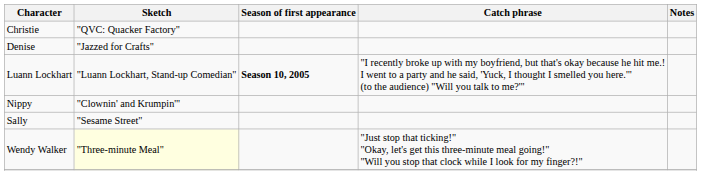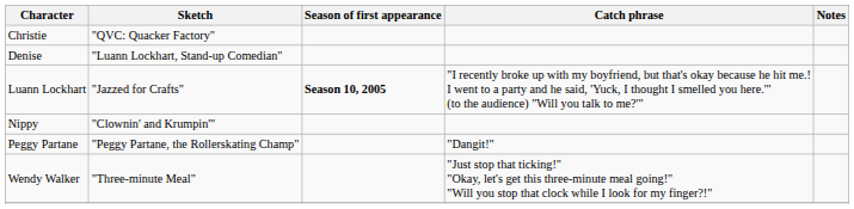Denise | Sketch: "Jazzed for Crafts" -> "Luann Lockhart, Stand-up Comedian"
Luann Lockhart | Sketch: "Luann Lockhart, Stand-up Comedian" -> "Jazzed for Crafts"
- row: Sally | "Sesame Street"
+ row: Peggy Partane | "Peggy Partane, the Rollerskating Champ" | "Dangit!"
Wendy Walker | Sketch: lightyellow background -> no background
